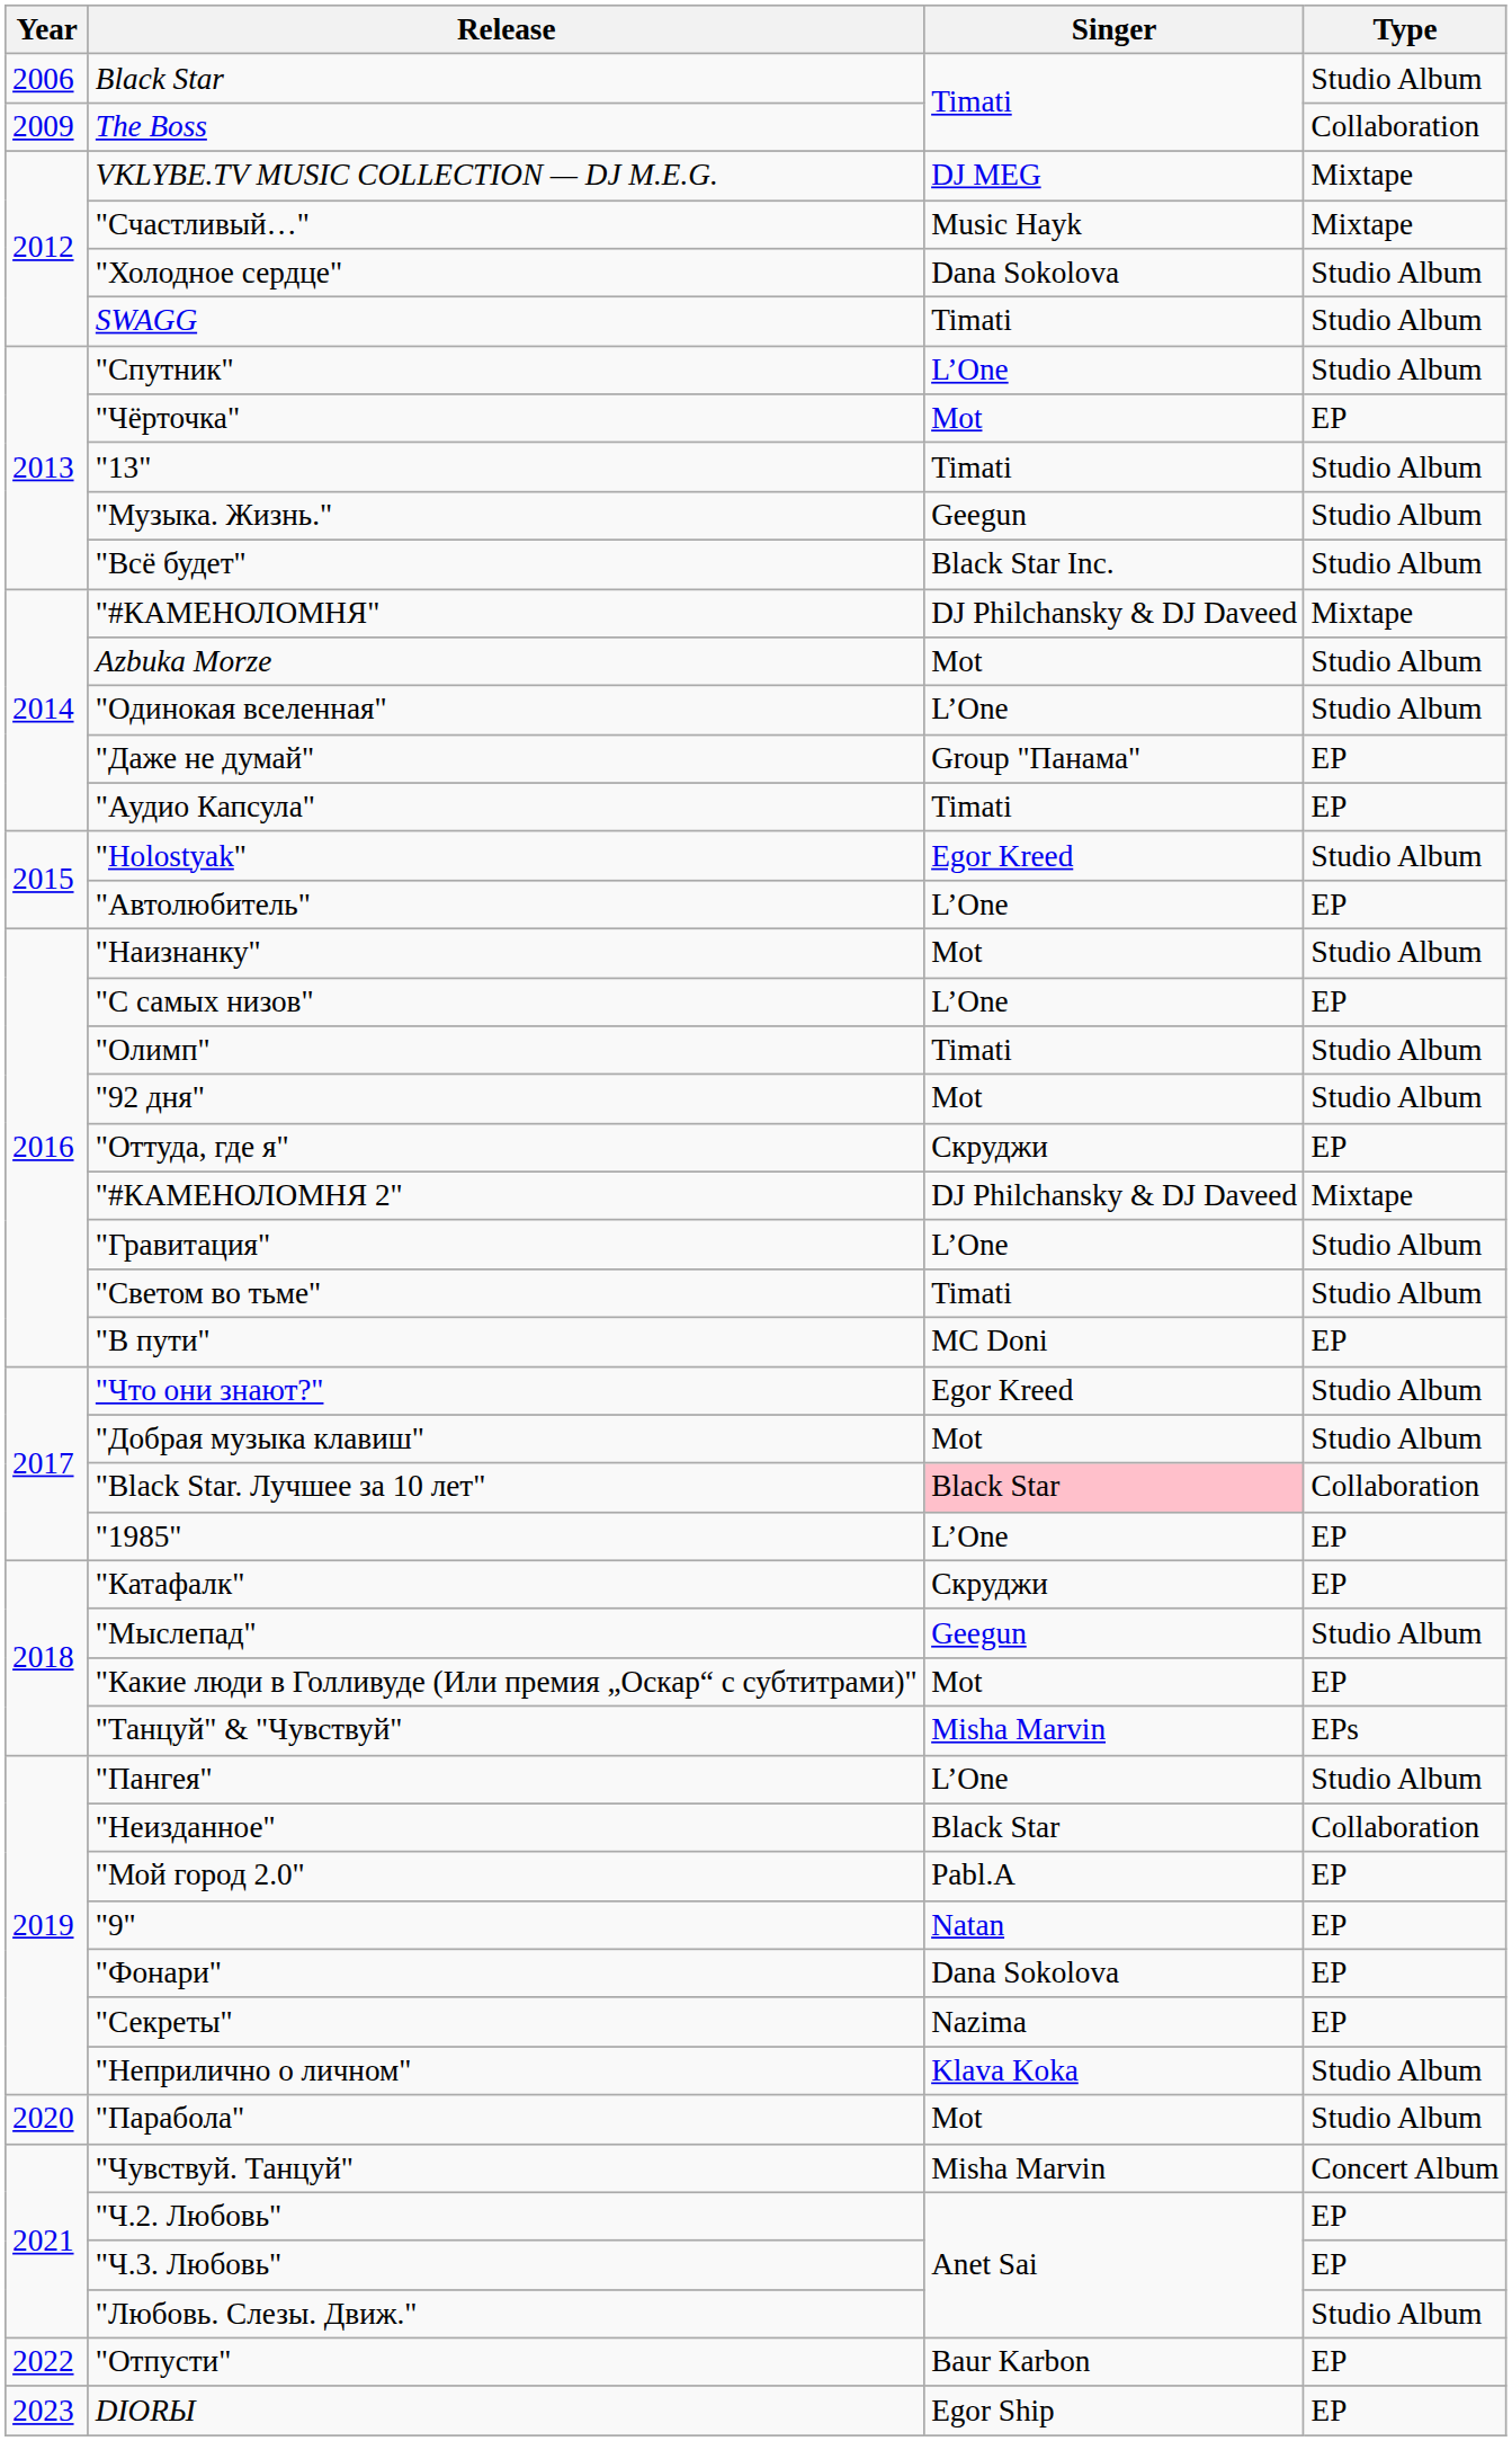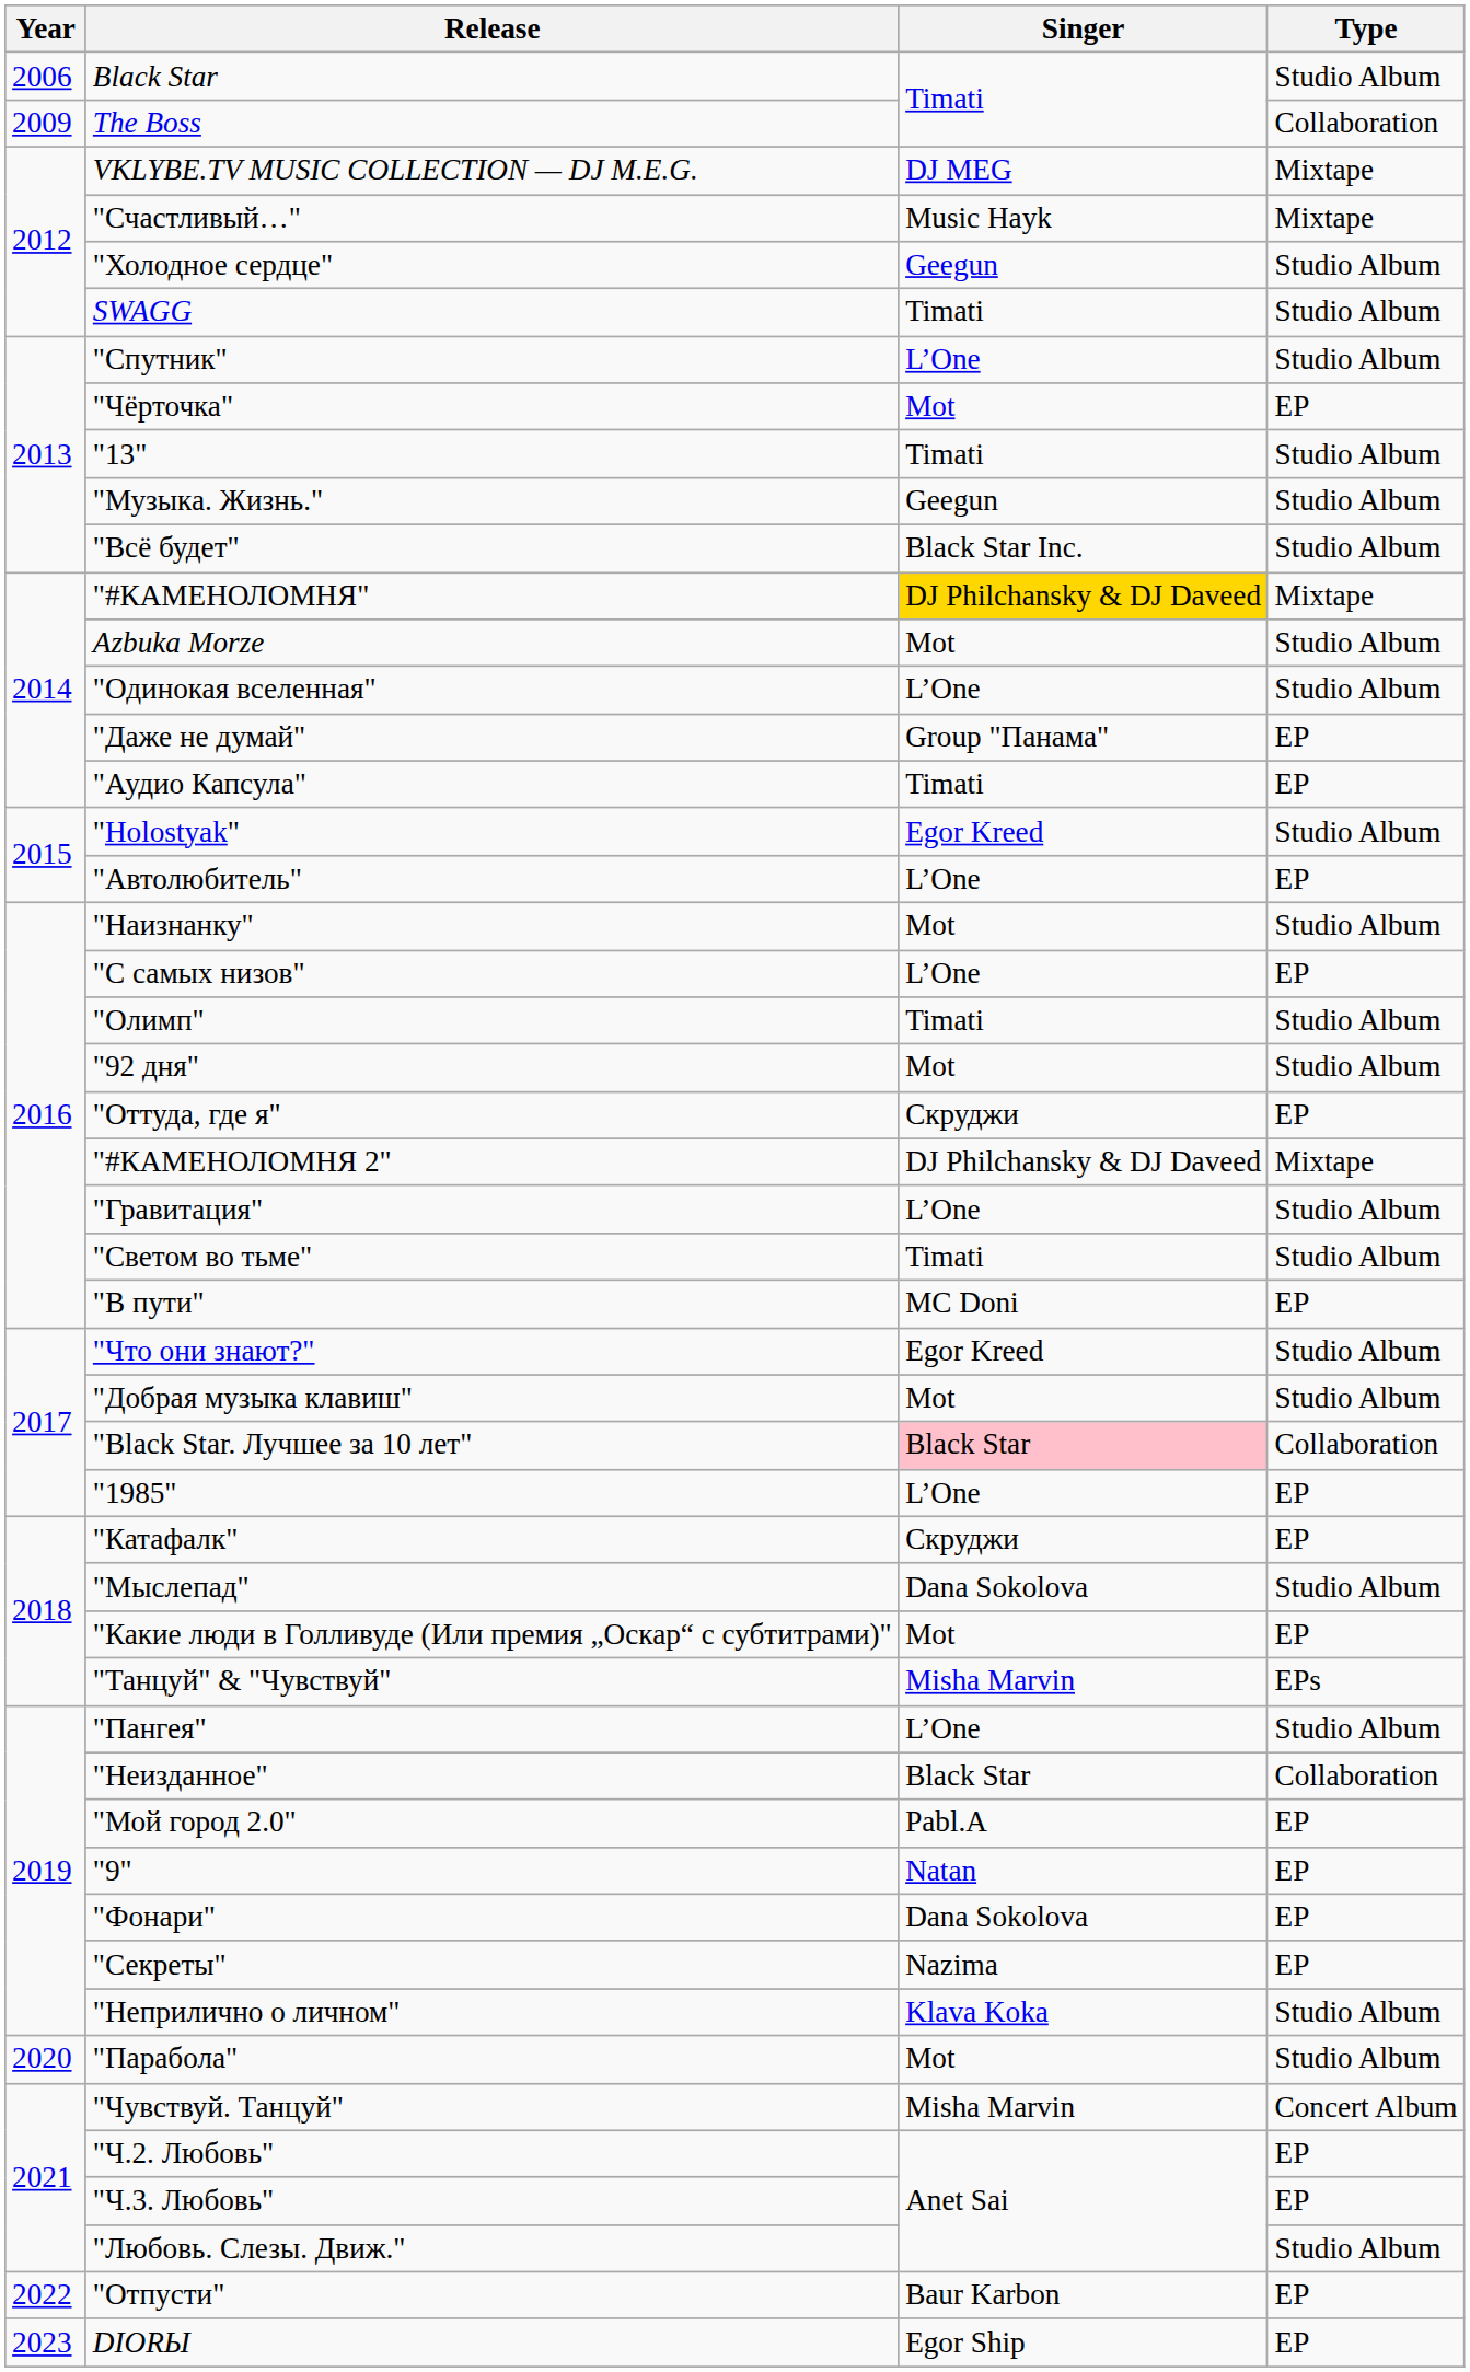"Холодное сердце" | Singer: Dana Sokolova -> Geegun
"#КАМЕНОЛОМНЯ" | Singer: no background -> gold background
"Мыслепад" | Singer: Geegun -> Dana Sokolova
